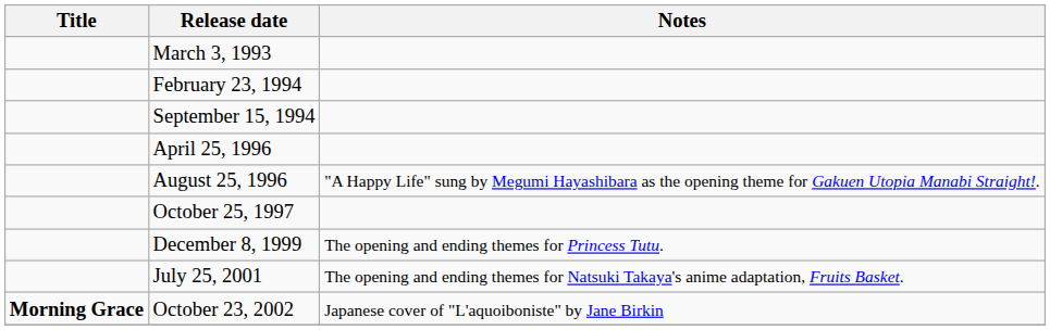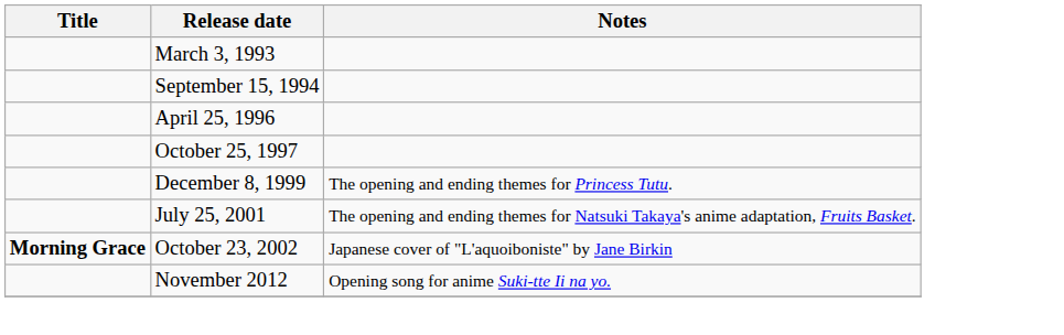- row: February 23, 1994
- row: August 25, 1996 | "A Happy Life" sung by Megumi Hayashibara as the opening theme for Gakuen Utopia Manabi Straight!.
+ row: November 2012 | Opening song for anime Suki-tte Ii na yo.
